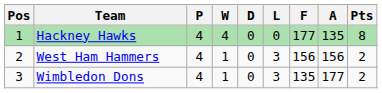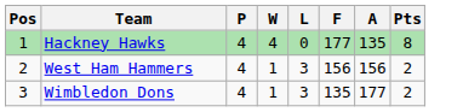- column: D | 0 | 0 | 0
